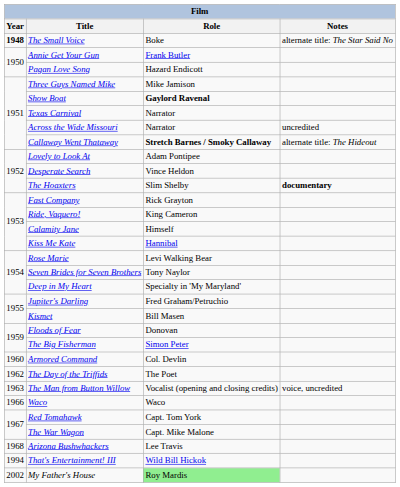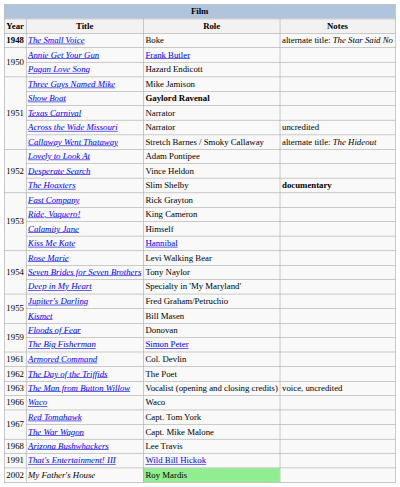Callaway Went Thataway | Role: bold -> normal
Armored Command | Year: 1960 -> 1961
That's Entertainment! III | Year: 1994 -> 1991
